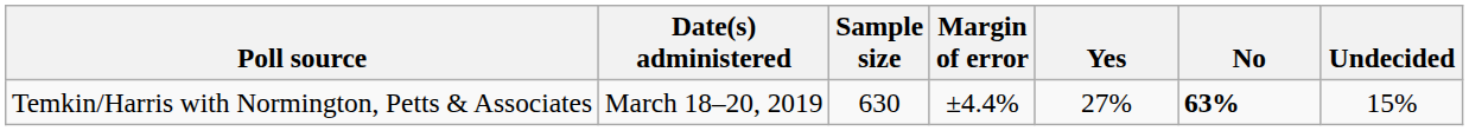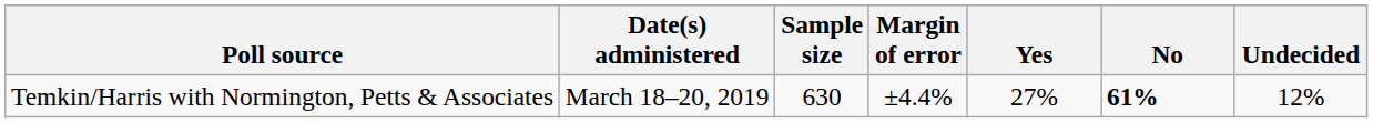Temkin/Harris with Normington, Petts & Associates | No: 63% -> 61%
Temkin/Harris with Normington, Petts & Associates | Undecided: 15% -> 12%
